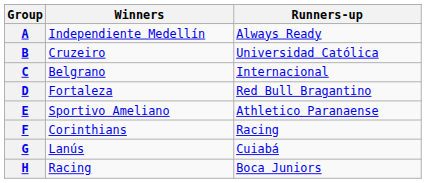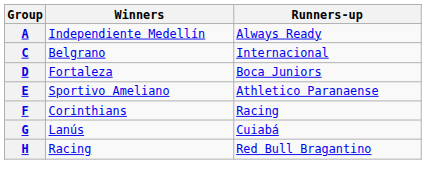- row: B | Cruzeiro | Universidad Católica
D | Runners-up: Red Bull Bragantino -> Boca Juniors
H | Runners-up: Boca Juniors -> Red Bull Bragantino
